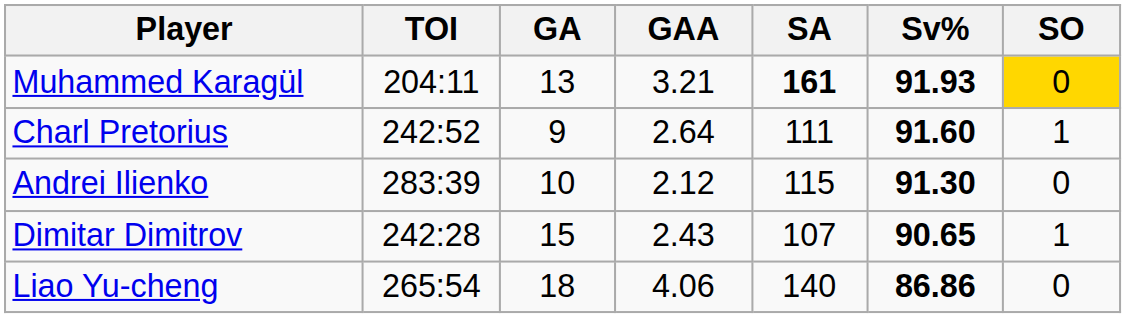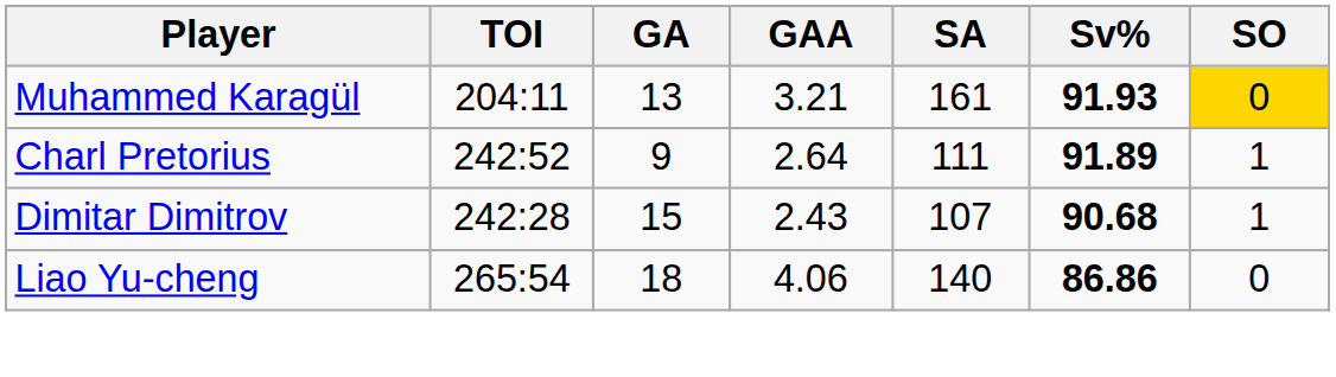Muhammed Karagül | SA: bold -> normal
Charl Pretorius | Sv%: 91.60 -> 91.89
- row: Andrei Ilienko | 283:39 | 10 | 2.12 | 115 | 91.30 | 0
Dimitar Dimitrov | Sv%: 90.65 -> 90.68
